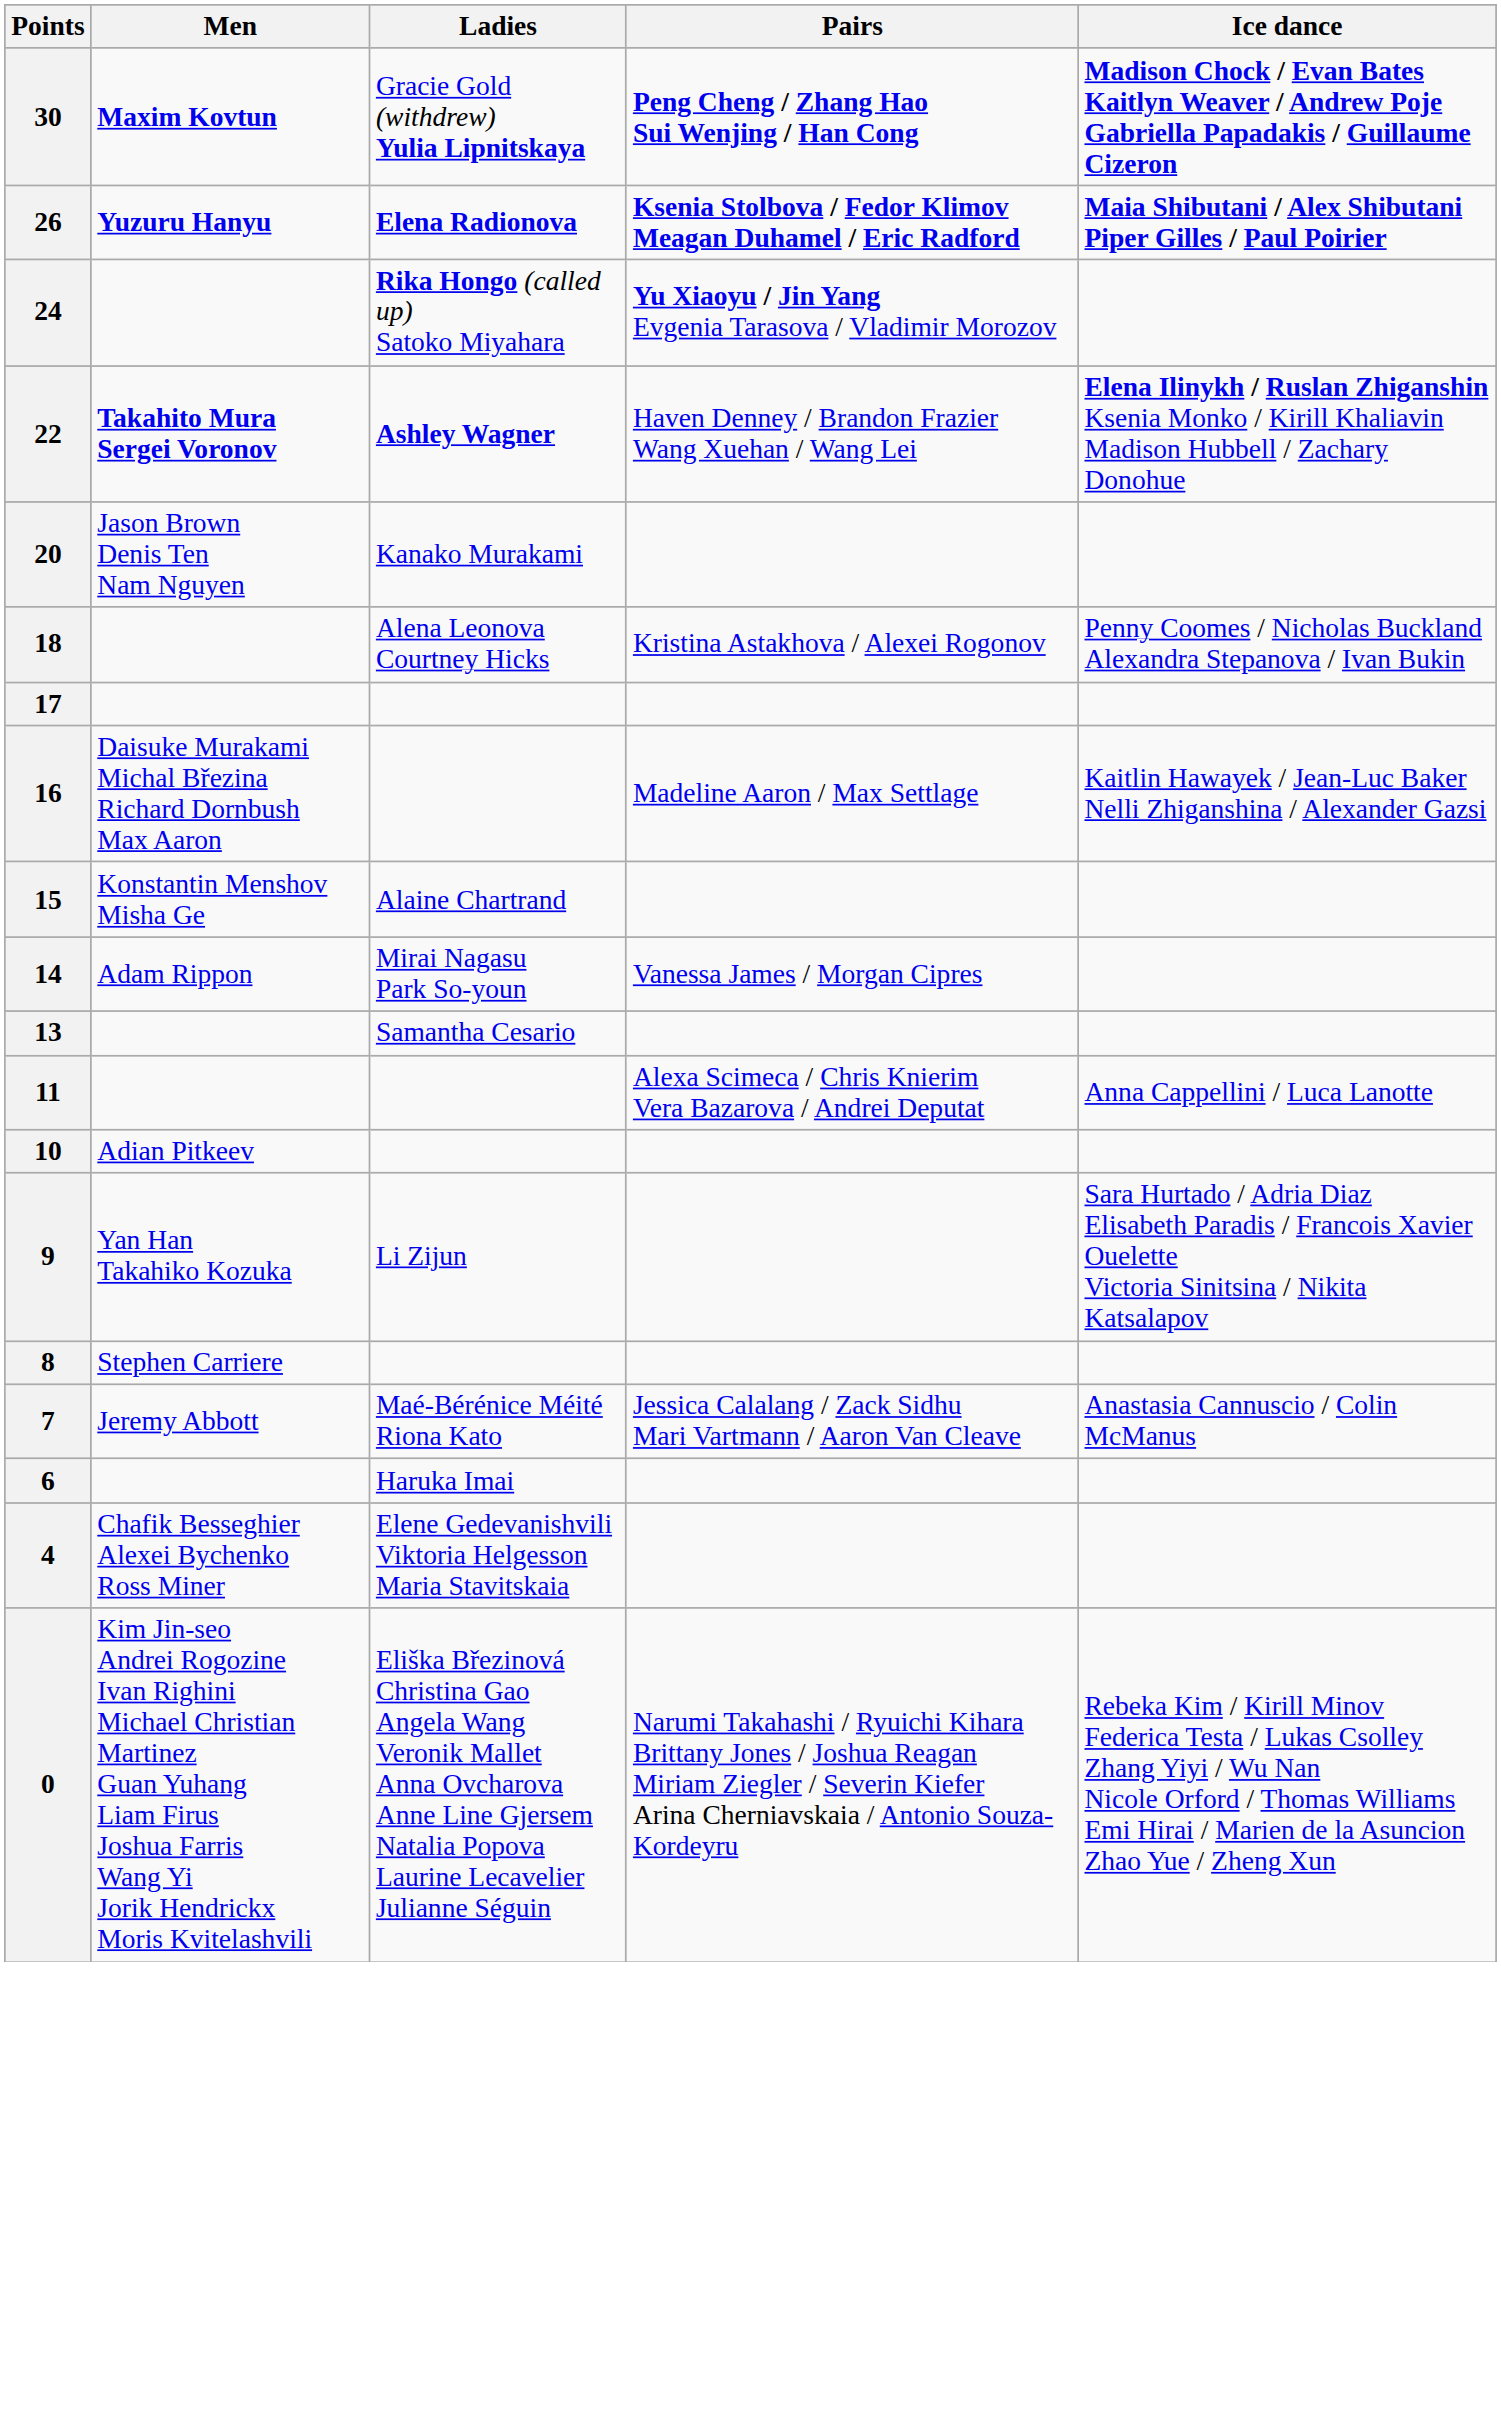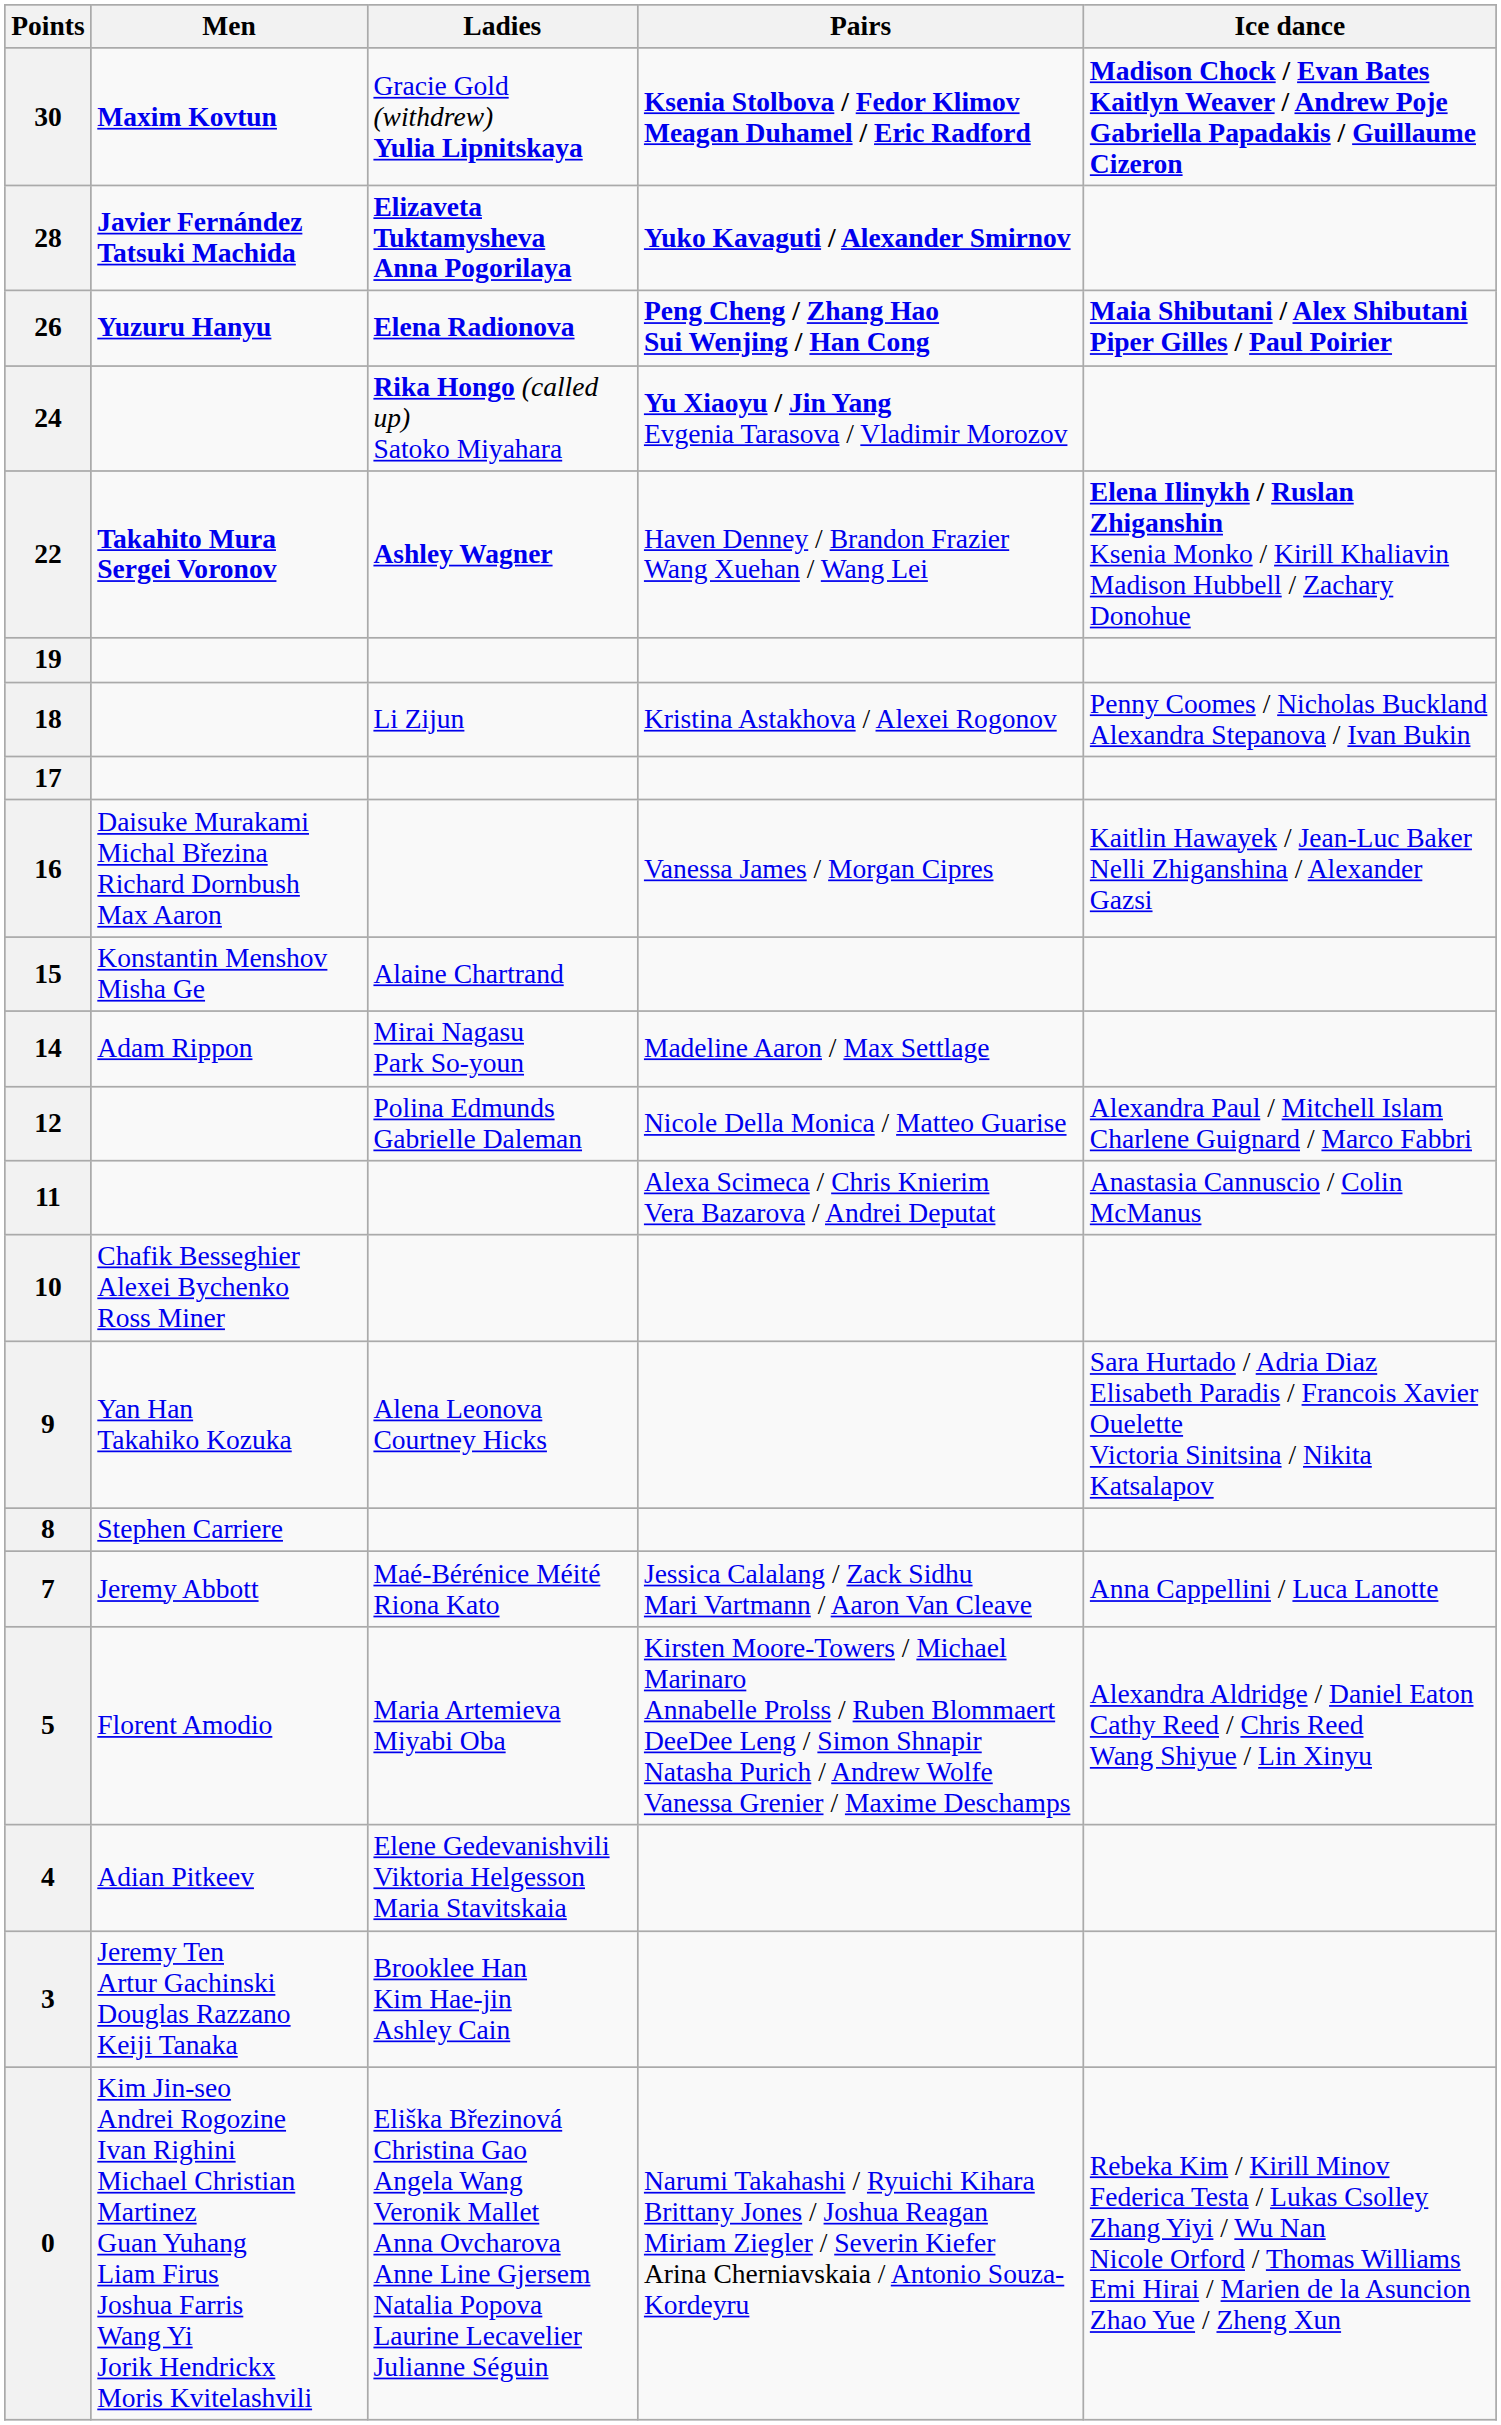30 | Pairs: Peng Cheng / Zhang Hao Sui Wenjing / Han Cong -> Ksenia Stolbova / Fedor Klimov Meagan Duhamel / Eric Radford
+ row: 28 | Javier Fernández Tatsuki Machida | Elizaveta Tuktamysheva Anna Pogorilaya | Yuko Kavaguti / Alexander Smirnov
26 | Pairs: Ksenia Stolbova / Fedor Klimov Meagan Duhamel / Eric Radford -> Peng Cheng / Zhang Hao Sui Wenjing / Han Cong
- row: 20 | Jason Brown Denis Ten Nam Nguyen | Kanako Murakami
+ row: 19
18 | Ladies: Alena Leonova Courtney Hicks -> Li Zijun
16 | Pairs: Madeline Aaron / Max Settlage -> Vanessa James / Morgan Cipres
14 | Pairs: Vanessa James / Morgan Cipres -> Madeline Aaron / Max Settlage
- row: 13 | Samantha Cesario
+ row: 12 | Polina Edmunds Gabrielle Daleman | Nicole Della Monica / Matteo Guarise | Alexandra Paul / Mitchell Islam Charlene Guignard / Marco Fabbri
11 | Ice dance: Anna Cappellini / Luca Lanotte -> Anastasia Cannuscio / Colin McManus
10 | Men: Adian Pitkeev -> Chafik Besseghier Alexei Bychenko Ross Miner
9 | Ladies: Li Zijun -> Alena Leonova Courtney Hicks
7 | Ice dance: Anastasia Cannuscio / Colin McManus -> Anna Cappellini / Luca Lanotte
- row: 6 | Haruka Imai
+ row: 5 | Florent Amodio | Maria Artemieva Miyabi Oba | Kirsten Moore-Towers / Michael Marinaro Annabelle Prolss / Ruben Blommaert DeeDee Leng / Simon Shnapir Natasha Purich / Andrew Wolfe Vanessa Grenier / Maxime Deschamps | Alexandra Aldridge / Daniel Eaton Cathy Reed / Chris Reed Wang Shiyue / Lin Xinyu
4 | Men: Chafik Besseghier Alexei Bychenko Ross Miner -> Adian Pitkeev
+ row: 3 | Jeremy Ten Artur Gachinski Douglas Razzano Keiji Tanaka | Brooklee Han Kim Hae-jin Ashley Cain
